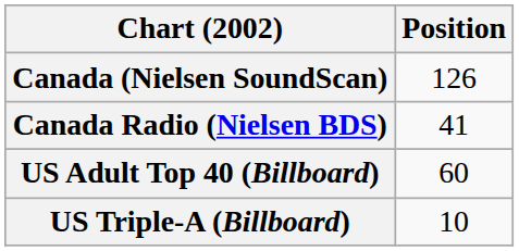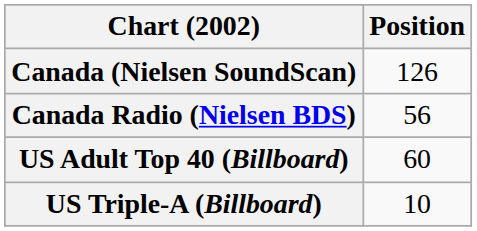Canada Radio (Nielsen BDS) | Position: 41 -> 56
